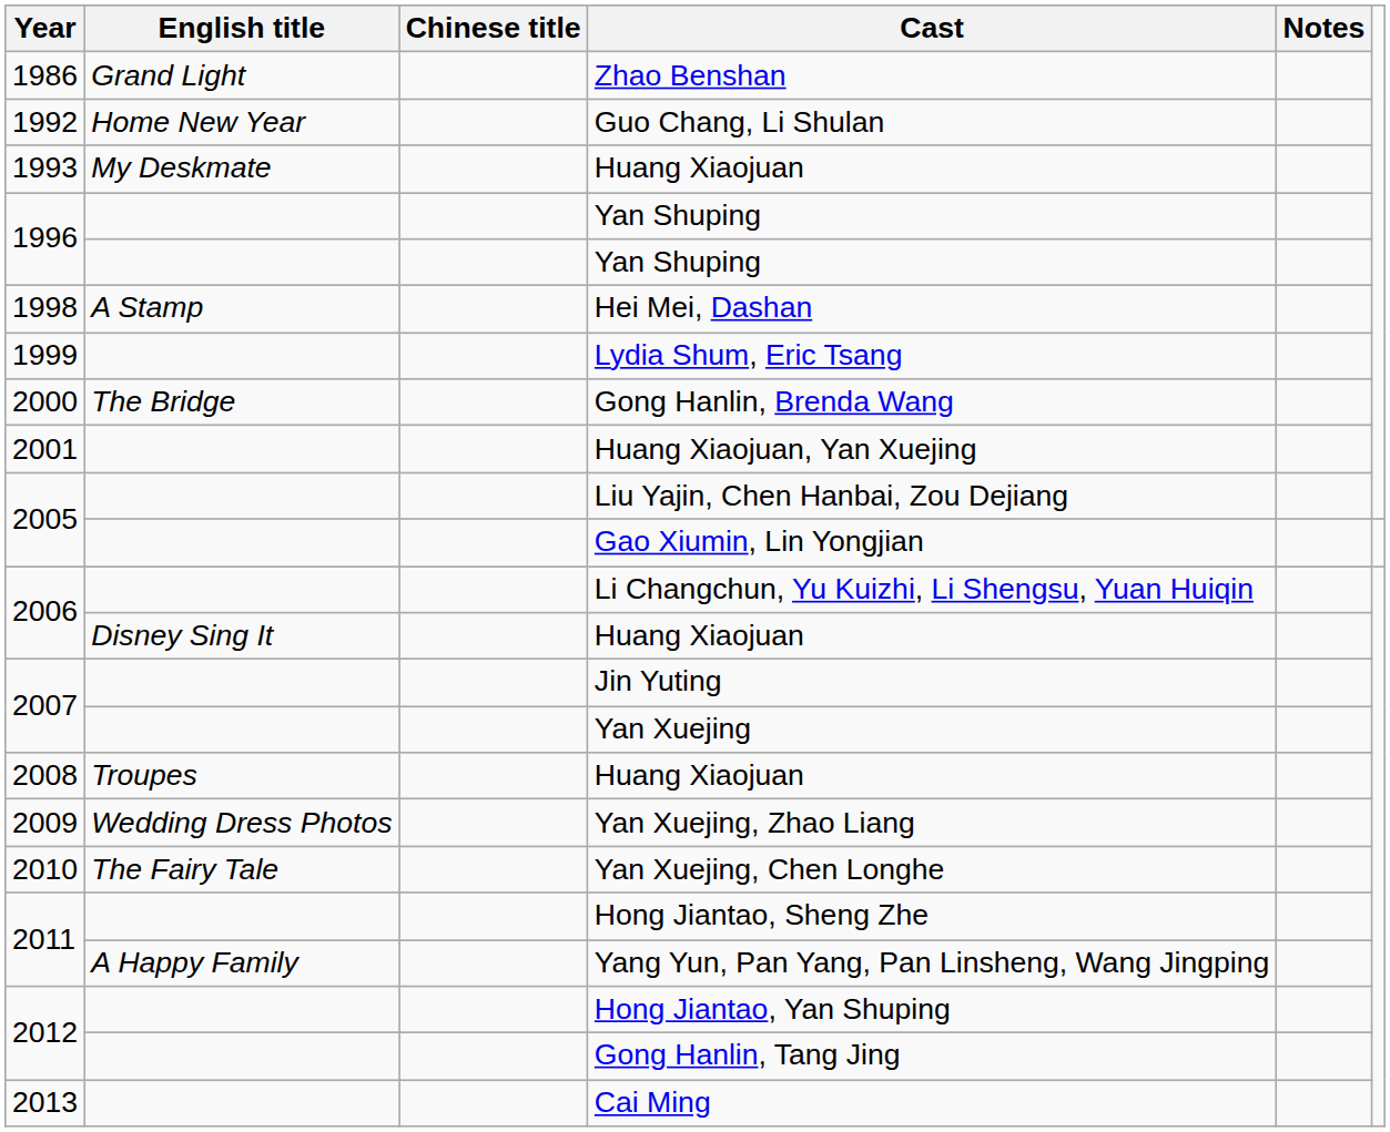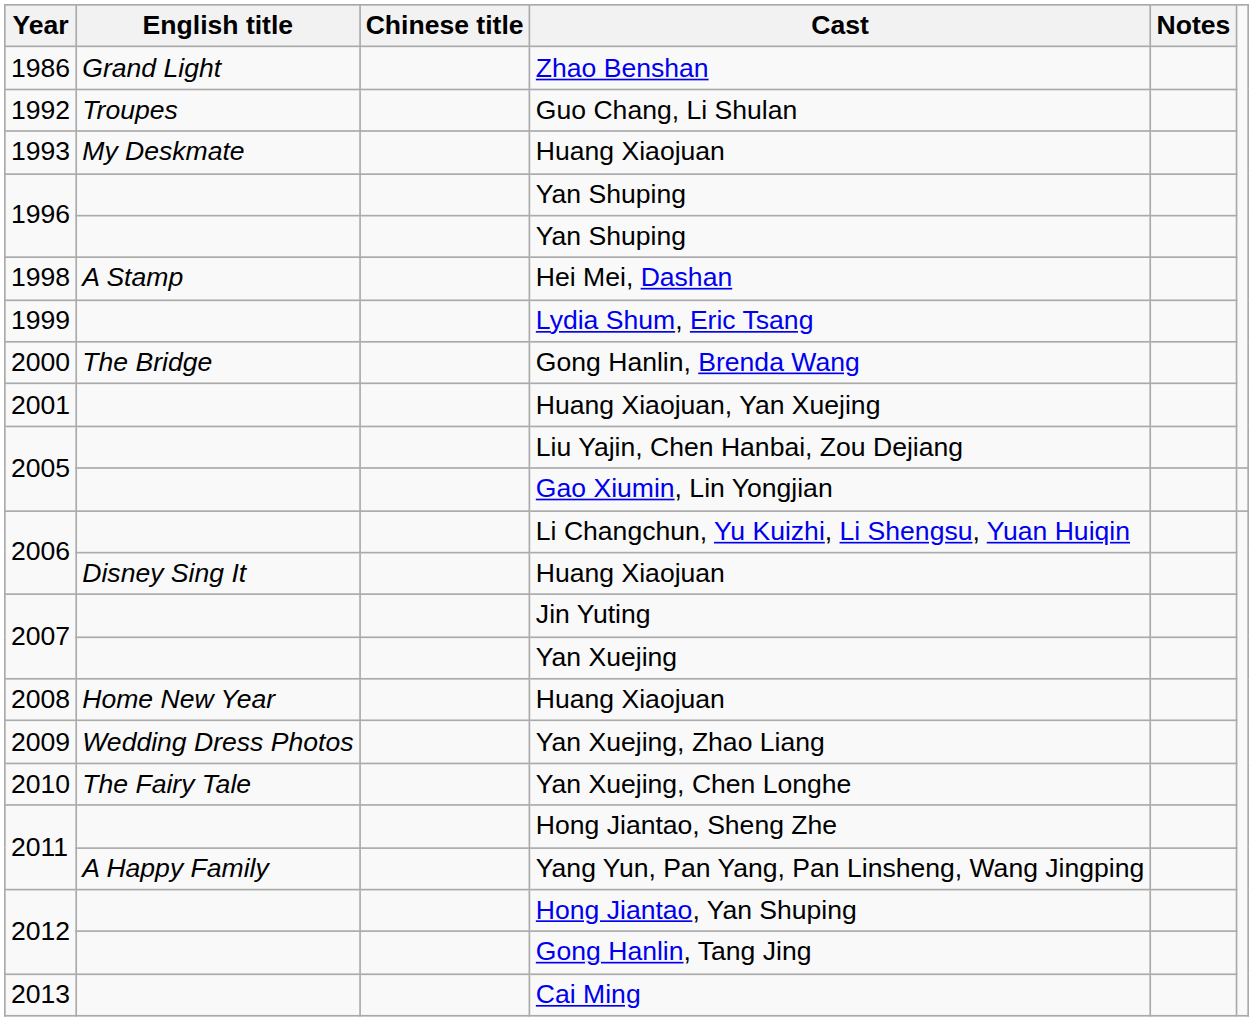Guo Chang, Li Shulan | English title: Home New Year -> Troupes
2008 / Huang Xiaojuan | English title: Troupes -> Home New Year
